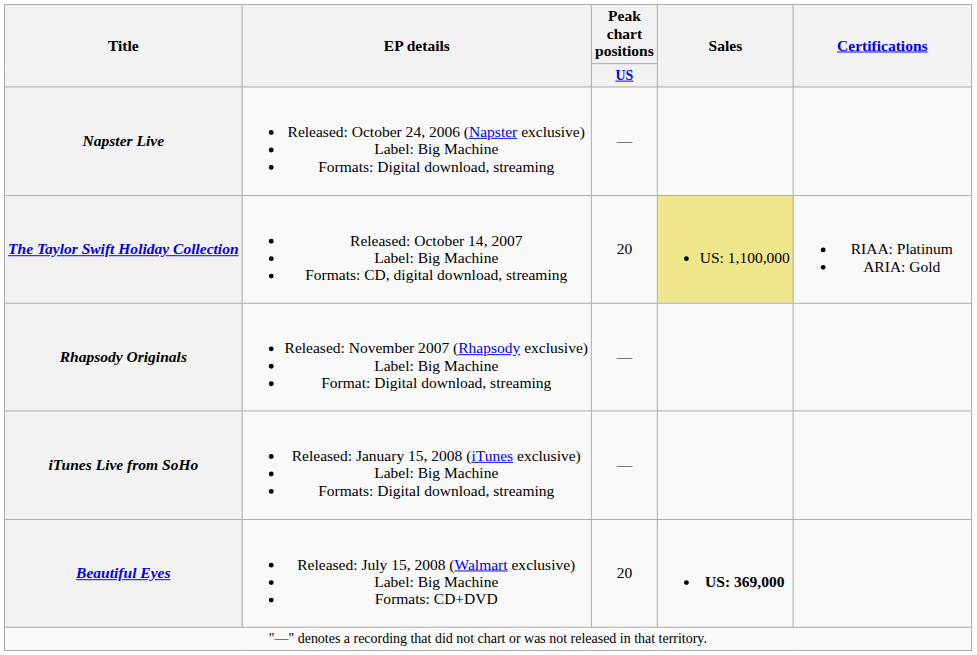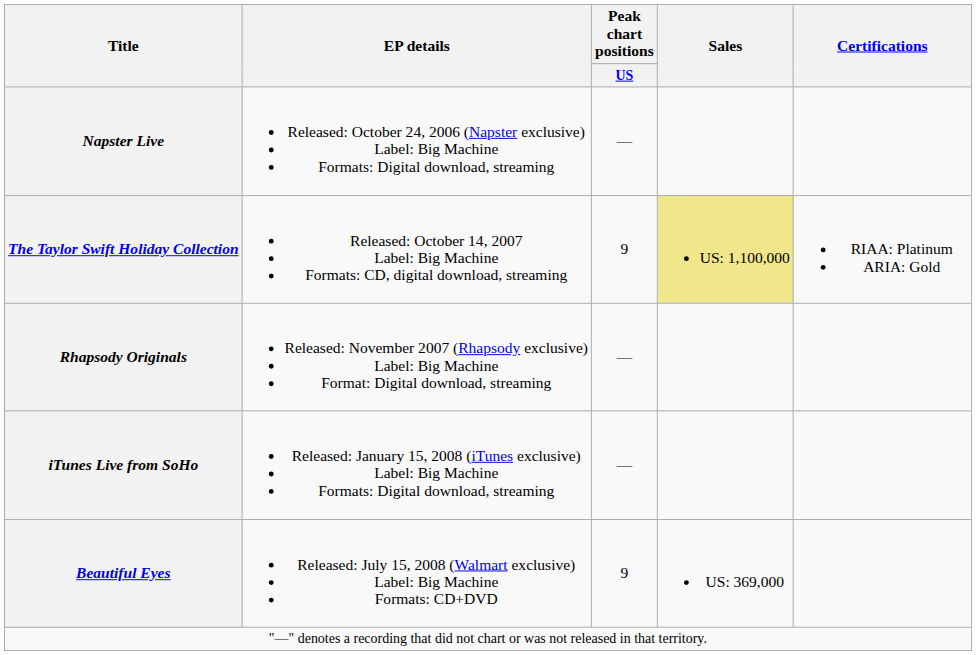The Taylor Swift Holiday Collection | Peak chart positions / US: 20 -> 9
Beautiful Eyes | Peak chart positions / US: 20 -> 9
Beautiful Eyes | Sales: bold -> normal
